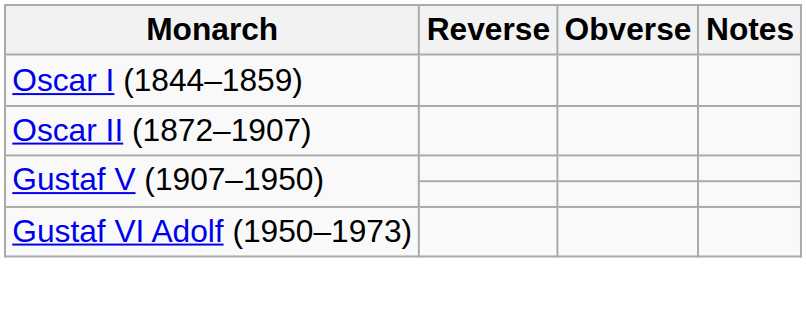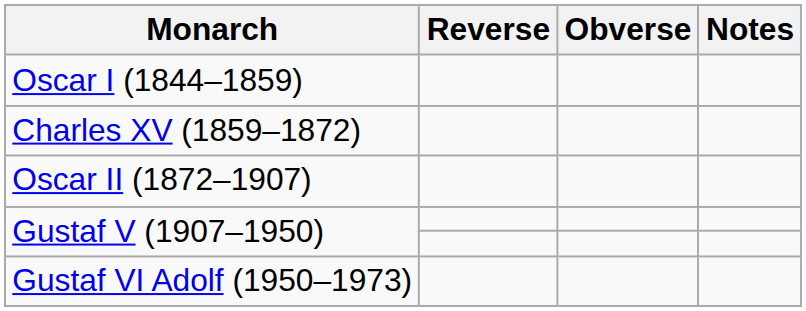+ row: Charles XV (1859–1872)
